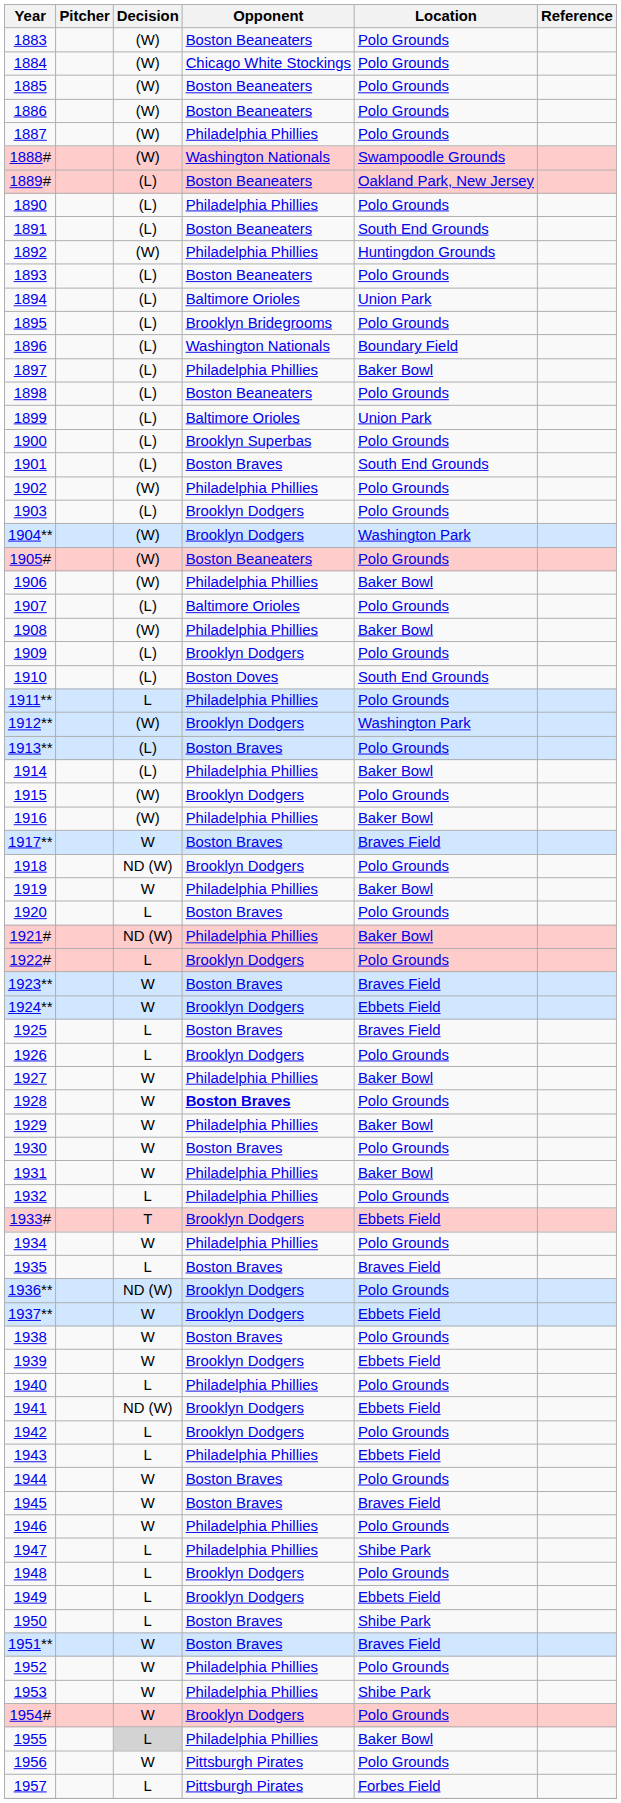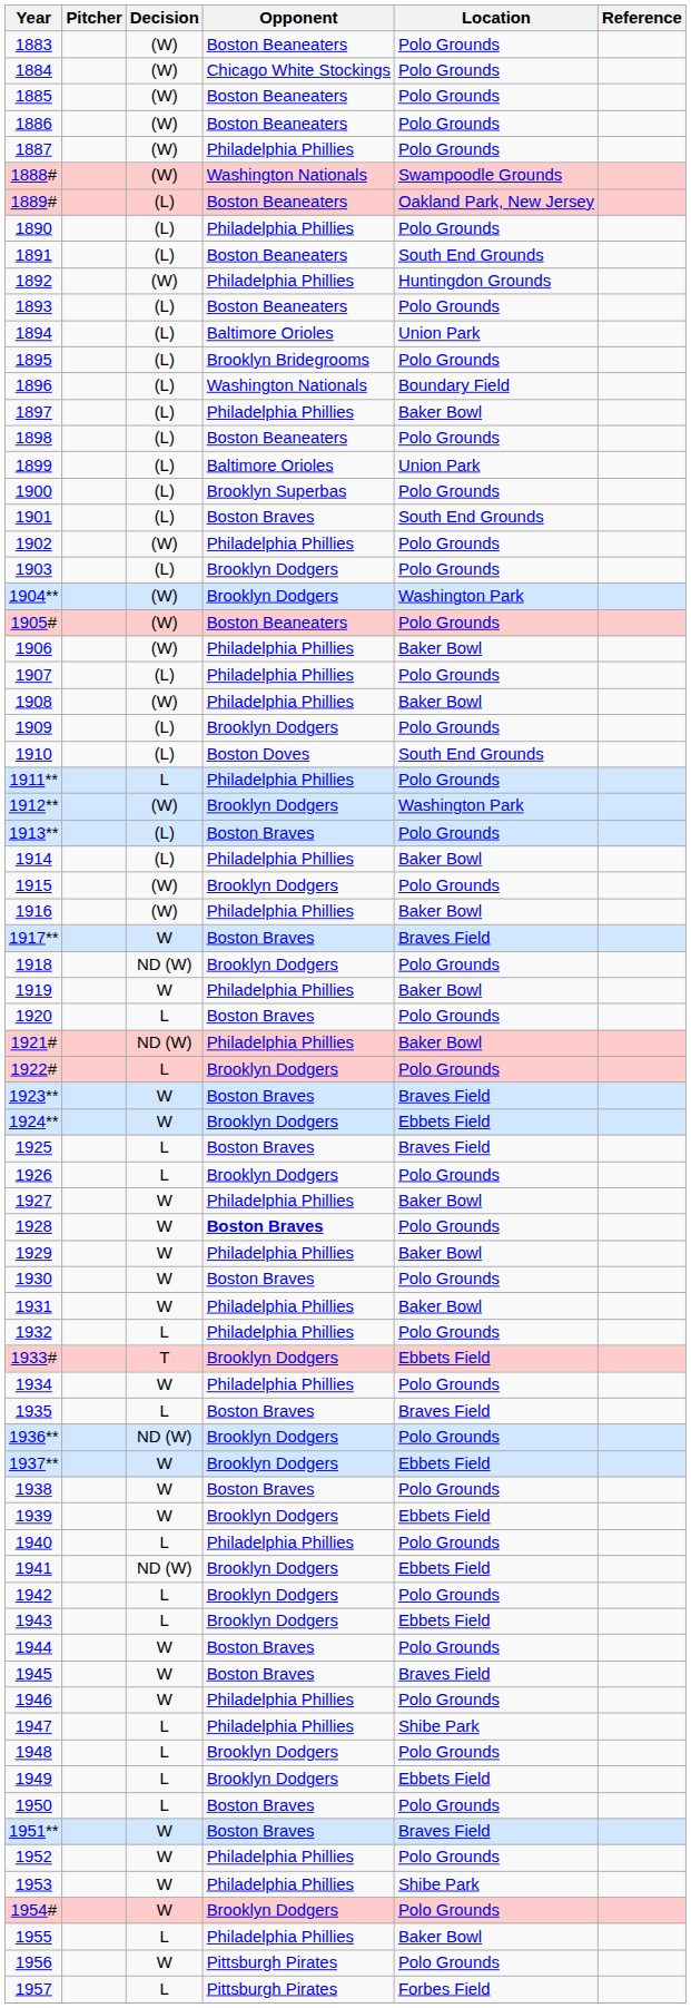1907 | Opponent: Baltimore Orioles -> Philadelphia Phillies
1943 | Opponent: Philadelphia Phillies -> Brooklyn Dodgers
1950 | Location: Shibe Park -> Polo Grounds
1955 | Decision: lightgrey background -> no background
